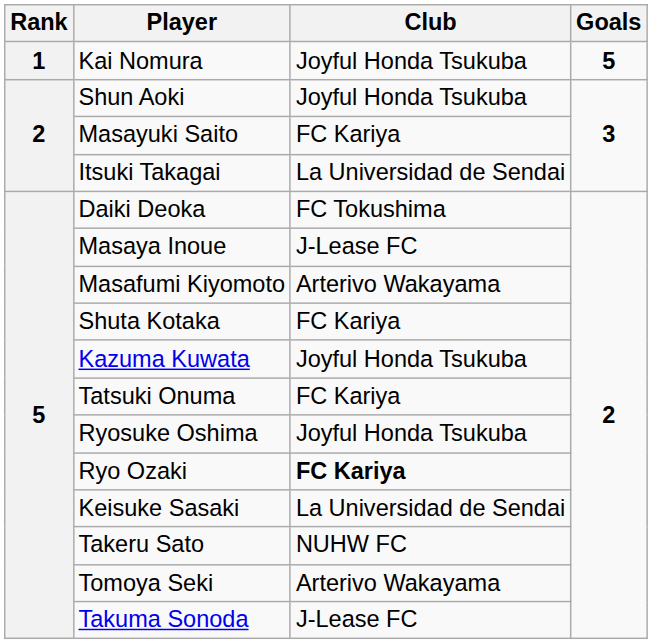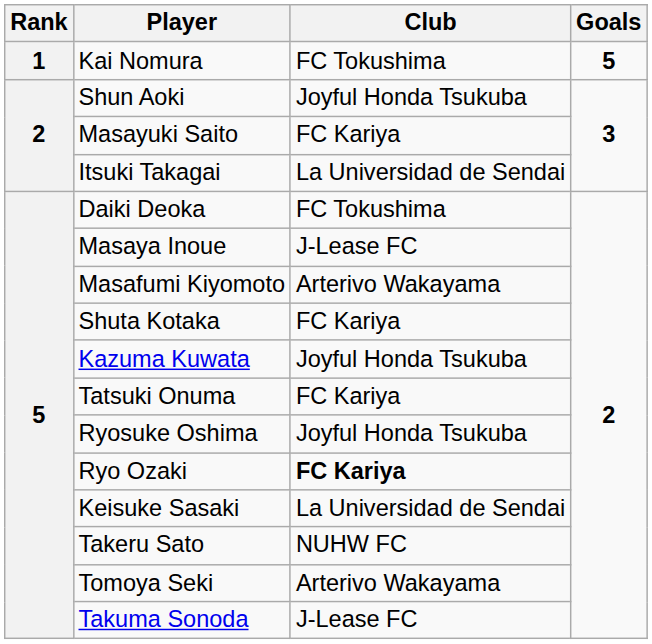Kai Nomura | Club: Joyful Honda Tsukuba -> FC Tokushima
